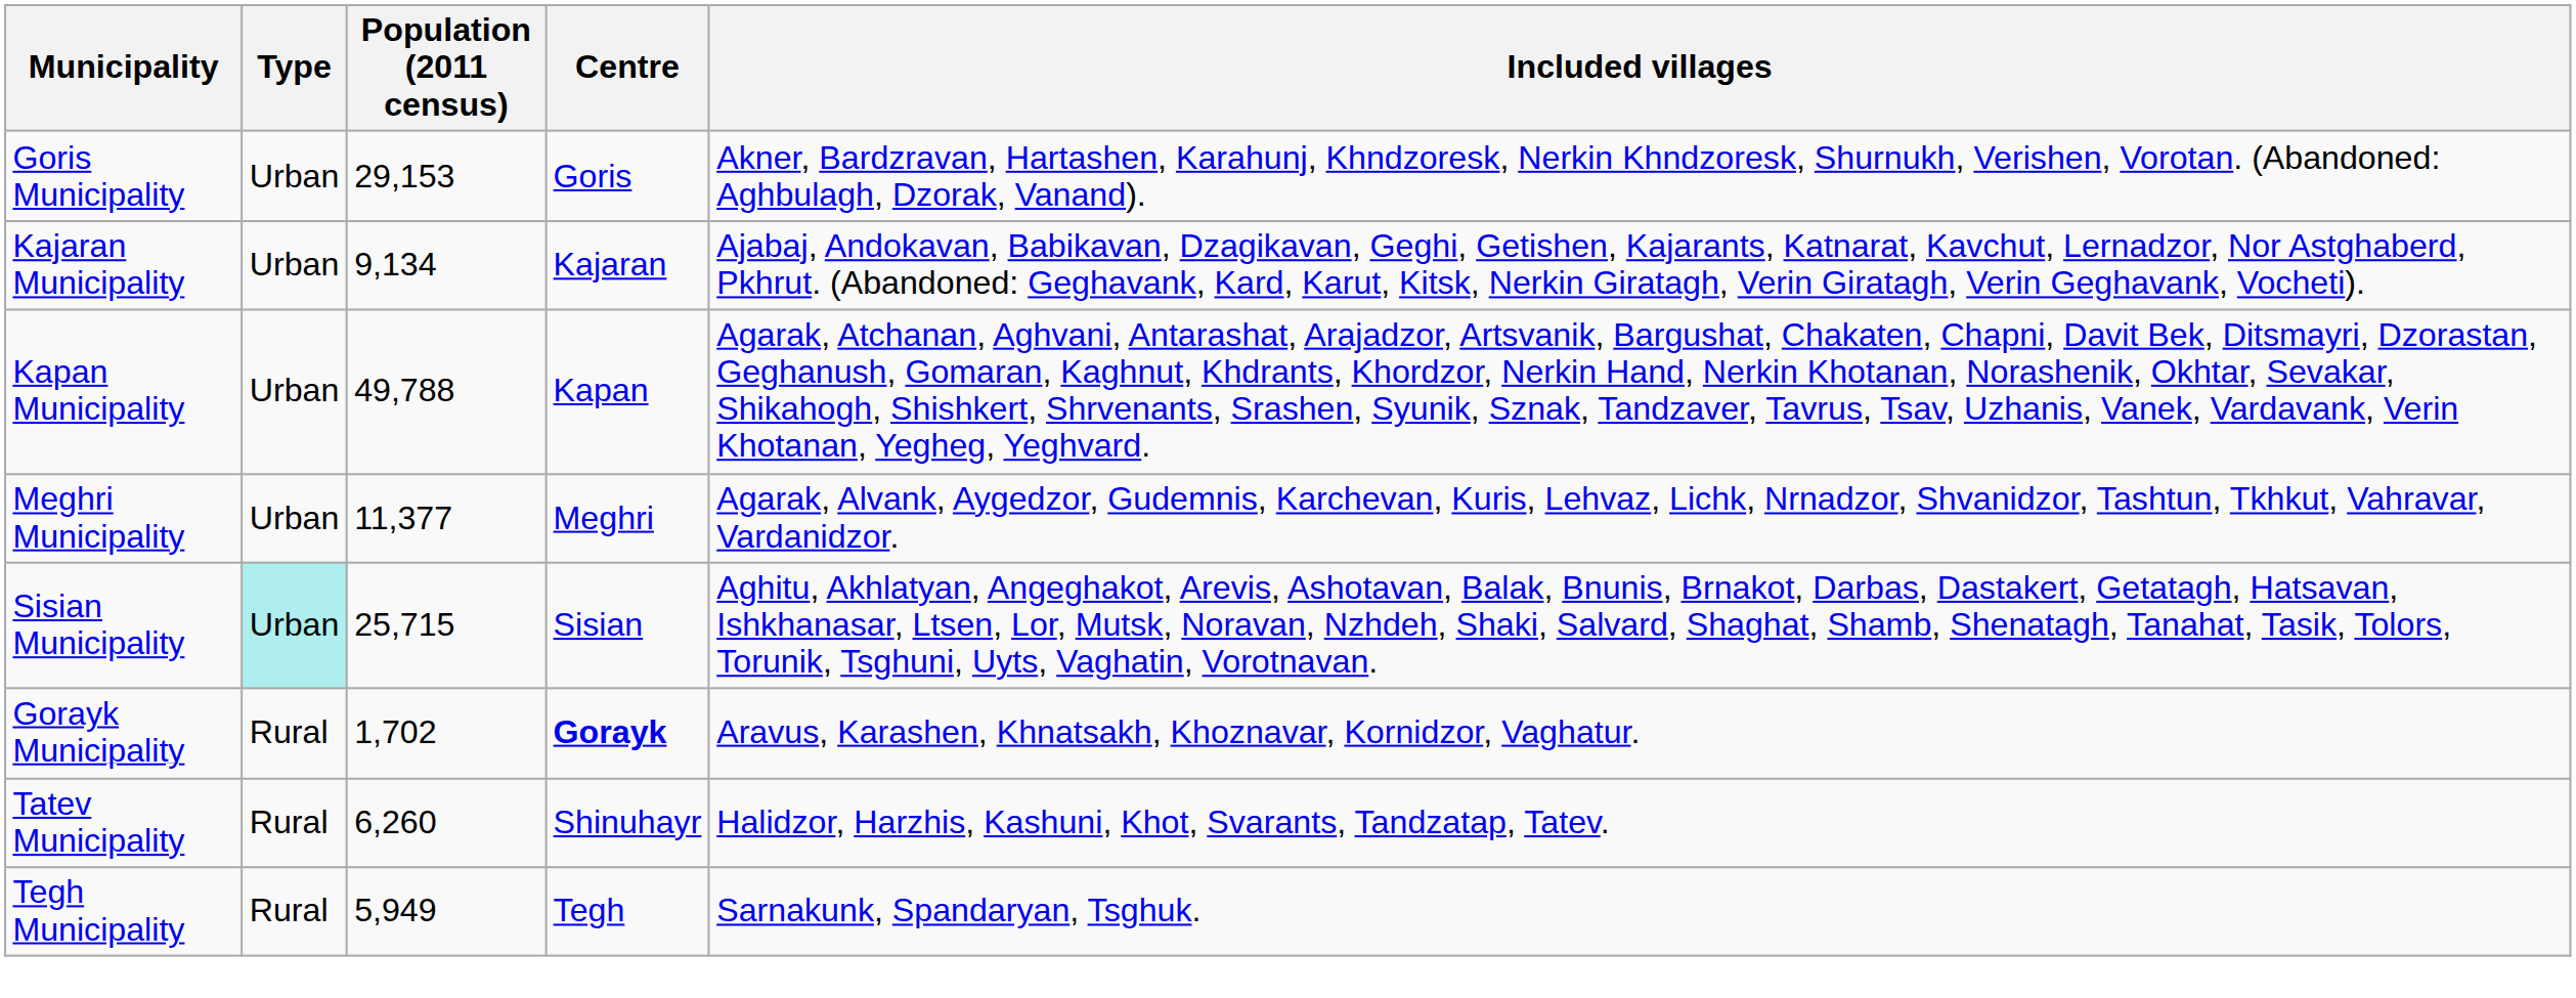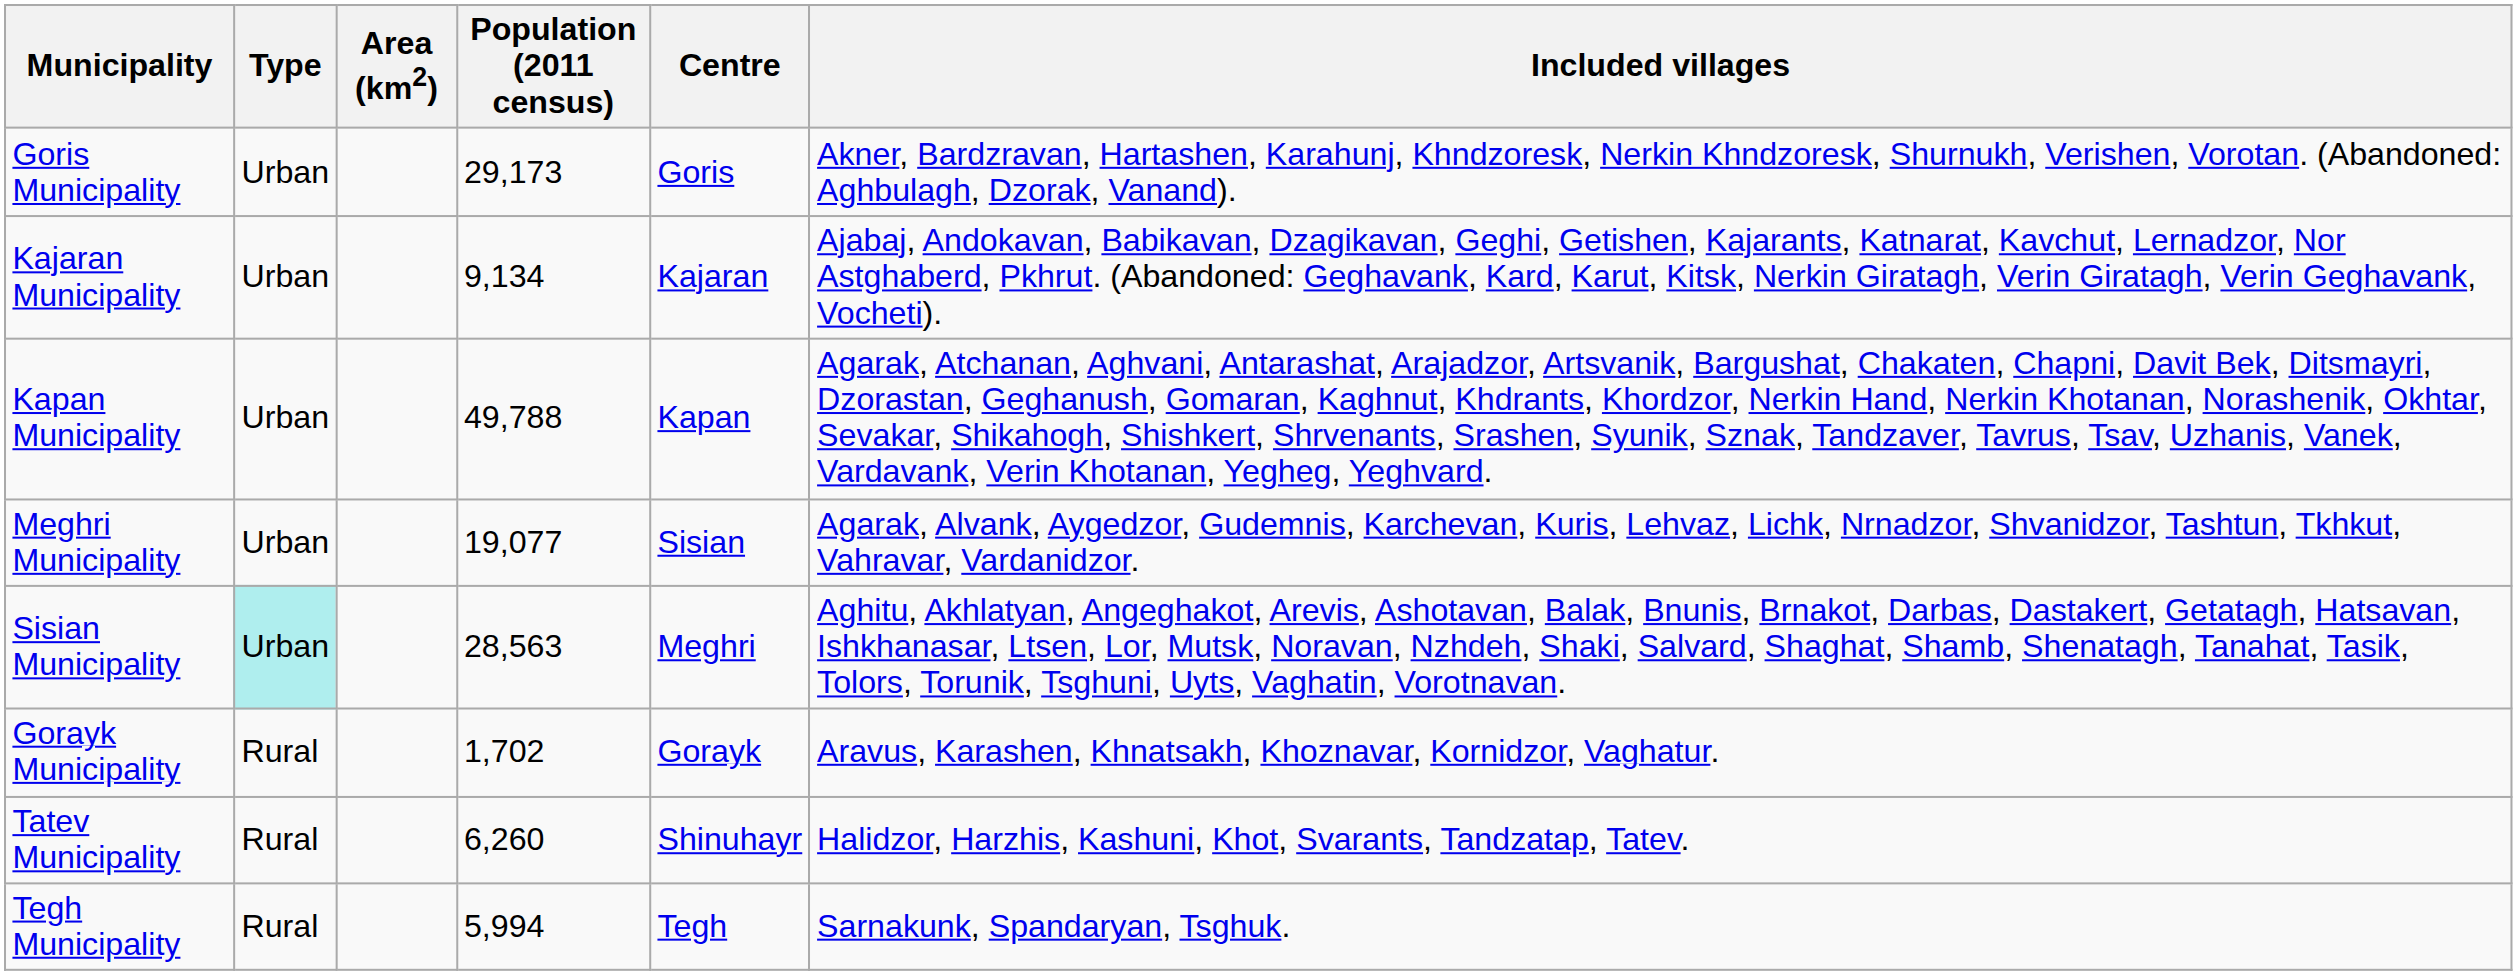+ column: Area (km2)
Goris Municipality | Population (2011 census): 29,153 -> 29,173
Meghri Municipality | Population (2011 census): 11,377 -> 19,077
Meghri Municipality | Centre: Meghri -> Sisian
Sisian Municipality | Population (2011 census): 25,715 -> 28,563
Sisian Municipality | Centre: Sisian -> Meghri
Gorayk Municipality | Centre: bold -> normal
Tegh Municipality | Population (2011 census): 5,949 -> 5,994
